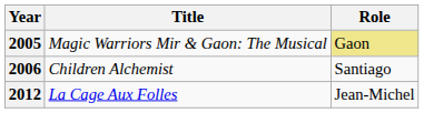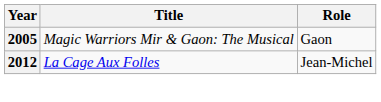2005 | Role: khaki background -> no background
- row: 2006 | Children Alchemist | Santiago
